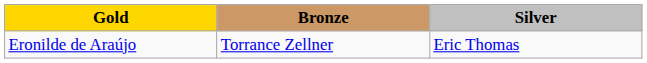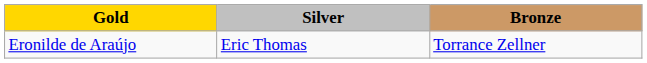columns swapped: Silver <-> Bronze
